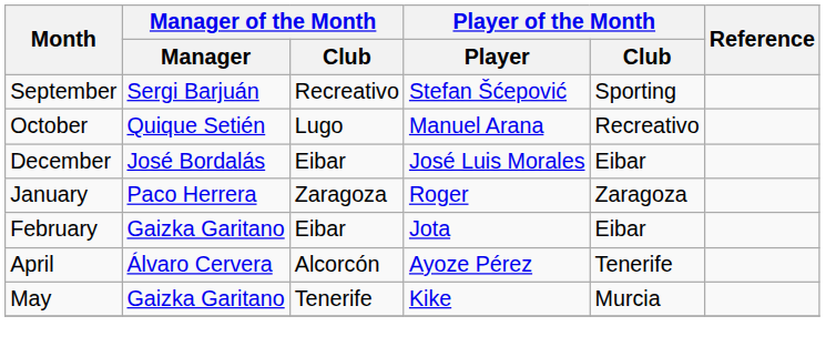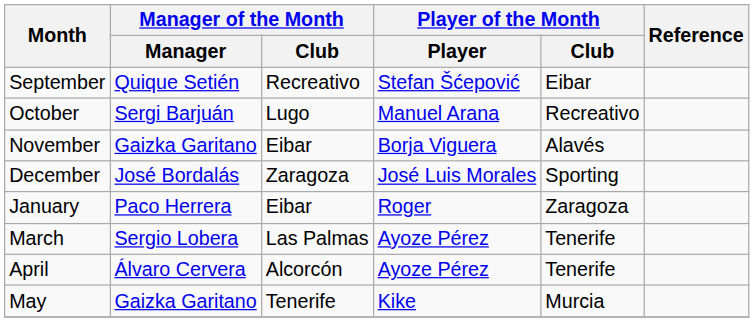September | Manager of the Month / Manager: Sergi Barjuán -> Quique Setién
September | Player of the Month / Club: Sporting -> Eibar
October | Manager of the Month / Manager: Quique Setién -> Sergi Barjuán
+ row: November | Gaizka Garitano | Eibar | Borja Viguera | Alavés
December | Manager of the Month / Club: Eibar -> Zaragoza
December | Player of the Month / Club: Eibar -> Sporting
January | Manager of the Month / Club: Zaragoza -> Eibar
- row: February | Gaizka Garitano | Eibar | Jota | Eibar
+ row: March | Sergio Lobera | Las Palmas | Ayoze Pérez | Tenerife
